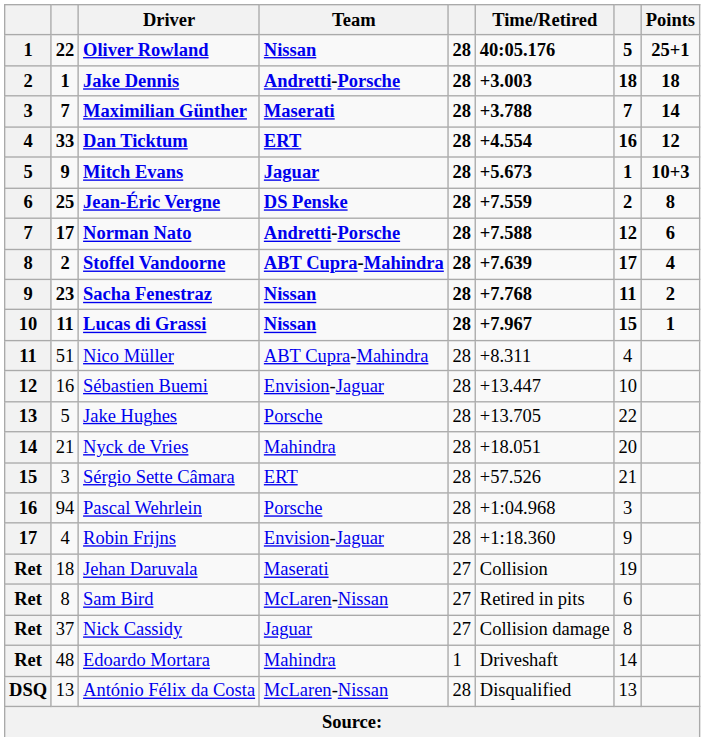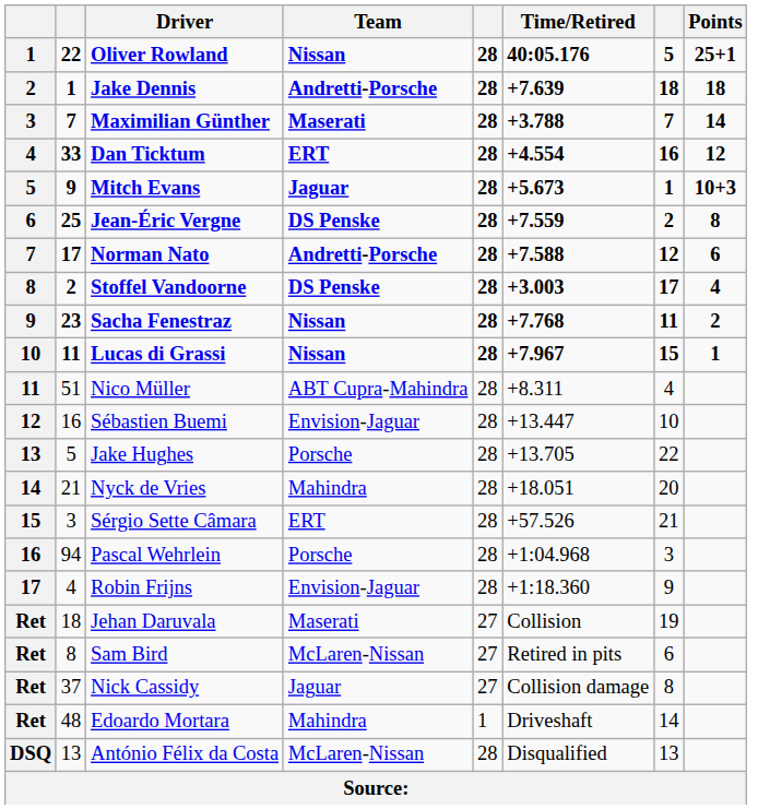Jake Dennis | Time/Retired: +3.003 -> +7.639
Stoffel Vandoorne | Team: ABT Cupra-Mahindra -> DS Penske
Stoffel Vandoorne | Time/Retired: +7.639 -> +3.003
